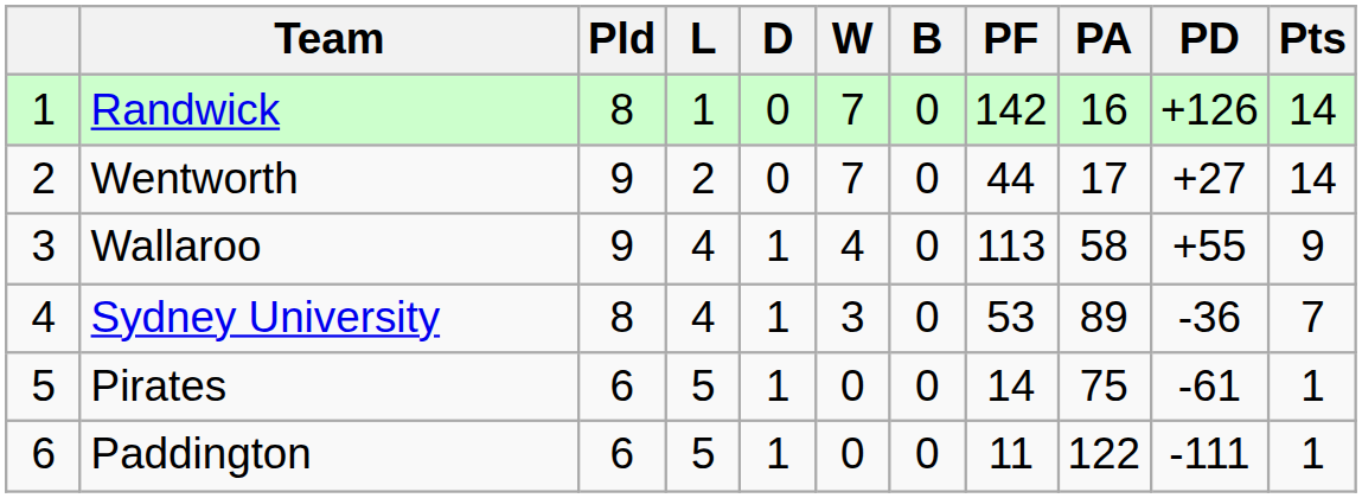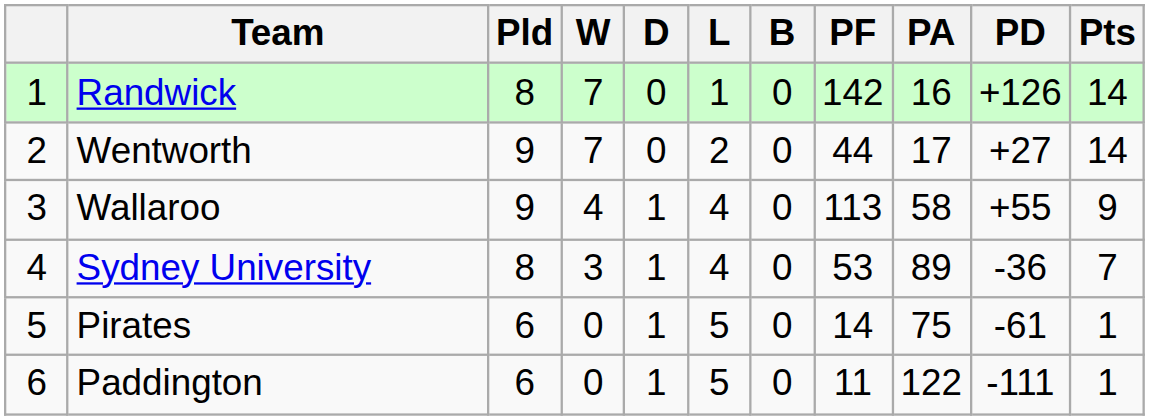columns swapped: W <-> L
